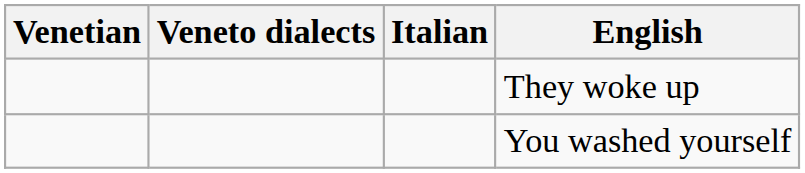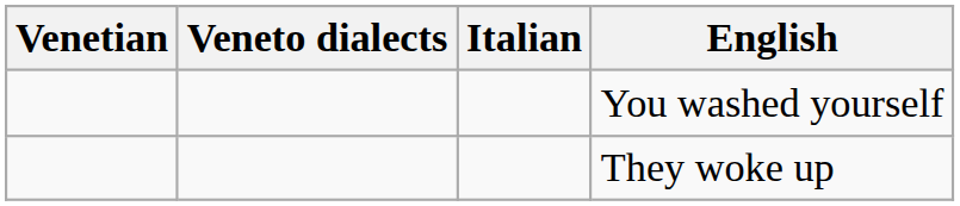rows swapped: You washed yourself <-> They woke up
